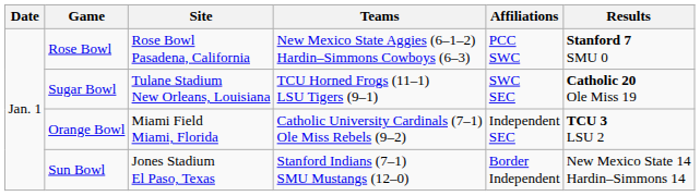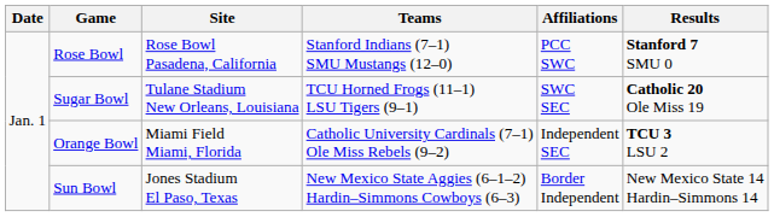Rose Bowl | Teams: New Mexico State Aggies (6–1–2) Hardin–Simmons Cowboys (6–3) -> Stanford Indians (7–1) SMU Mustangs (12–0)
Sun Bowl | Teams: Stanford Indians (7–1) SMU Mustangs (12–0) -> New Mexico State Aggies (6–1–2) Hardin–Simmons Cowboys (6–3)
